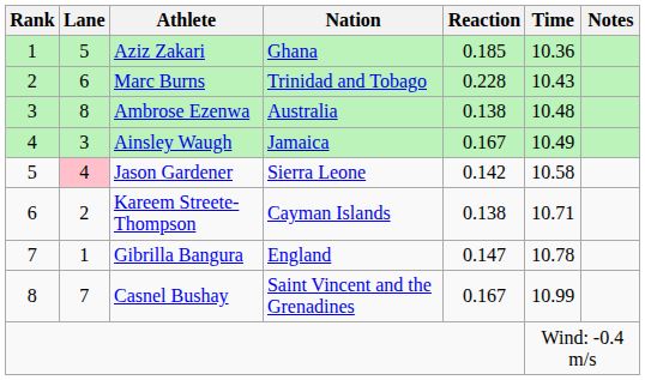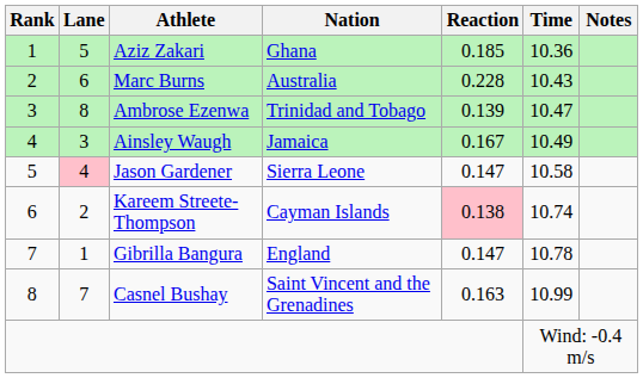Marc Burns | Nation: Trinidad and Tobago -> Australia
Ambrose Ezenwa | Nation: Australia -> Trinidad and Tobago
Ambrose Ezenwa | Reaction: 0.138 -> 0.139
Ambrose Ezenwa | Time: 10.48 -> 10.47
Jason Gardener | Reaction: 0.142 -> 0.147
Kareem Streete-Thompson | Reaction: no background -> pink background
Kareem Streete-Thompson | Time: 10.71 -> 10.74
Casnel Bushay | Reaction: 0.167 -> 0.163
